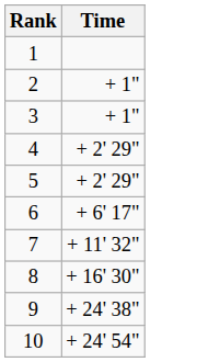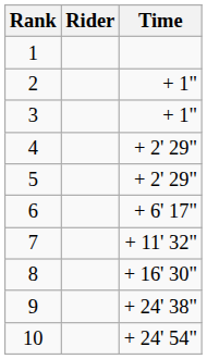+ column: Rider
